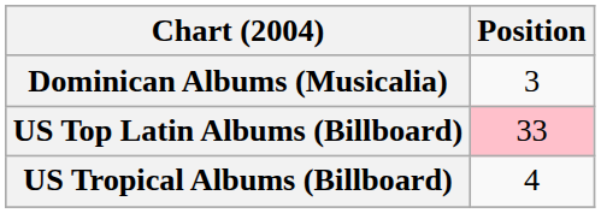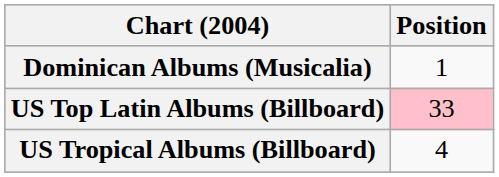Dominican Albums (Musicalia) | Position: 3 -> 1
